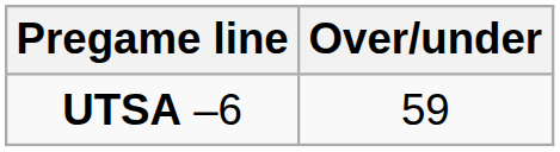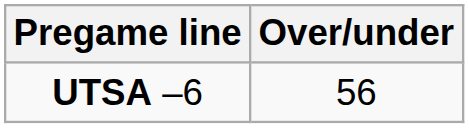UTSA –6 | Over/under: 59 -> 56
